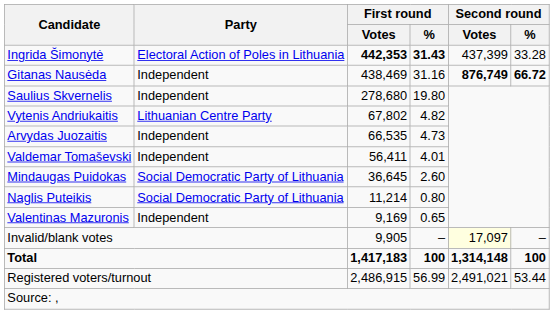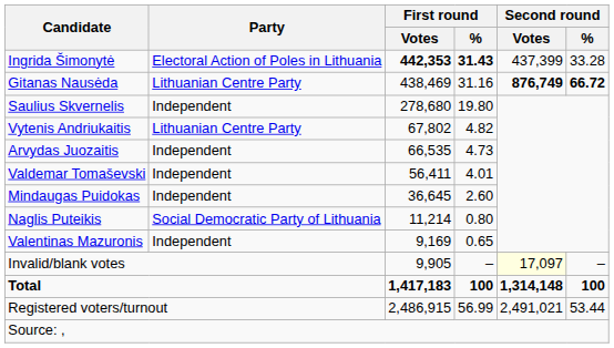Gitanas Nausėda | Party: Independent -> Lithuanian Centre Party
Mindaugas Puidokas | Party: Social Democratic Party of Lithuania -> Independent
